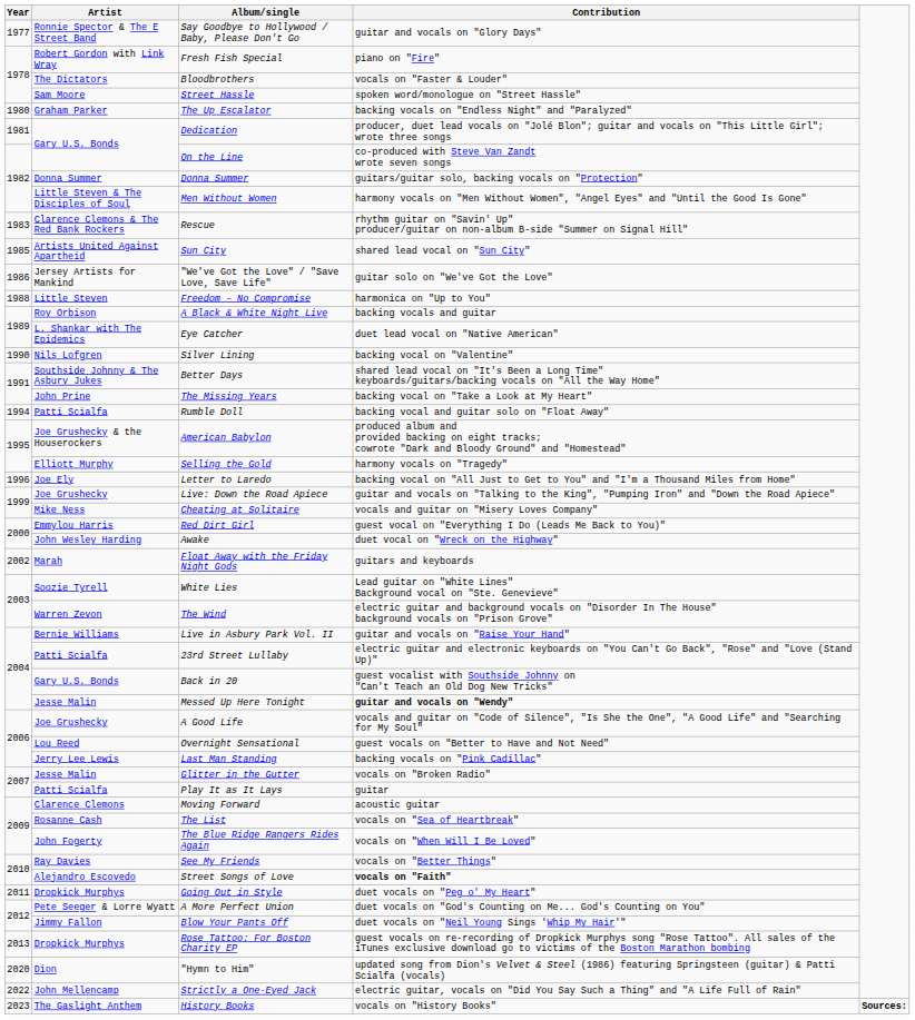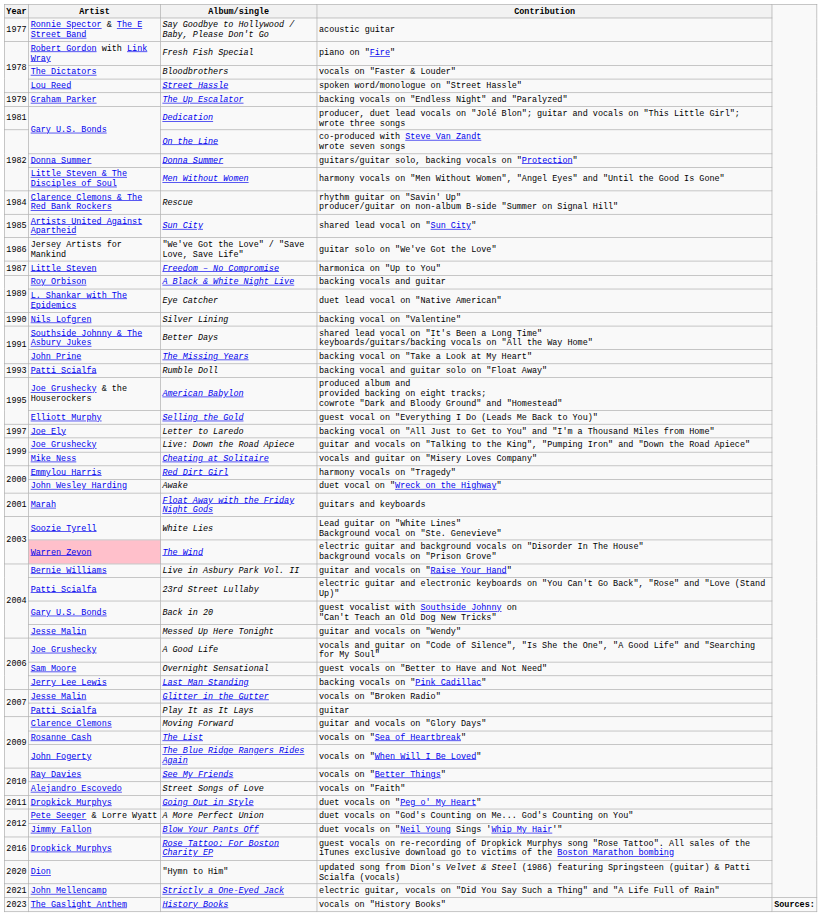Say Goodbye to Hollywood / Baby, Please Don't Go | Contribution: guitar and vocals on "Glory Days" -> acoustic guitar
Street Hassle | Artist: Sam Moore -> Lou Reed
The Up Escalator | Year: 1980 -> 1979
Rescue | Year: 1983 -> 1984
Freedom – No Compromise | Year: 1988 -> 1987
Rumble Doll | Year: 1994 -> 1993
Selling the Gold | Contribution: harmony vocals on "Tragedy" -> guest vocal on "Everything I Do (Leads Me Back to You)"
Letter to Laredo | Year: 1996 -> 1997
Red Dirt Girl | Contribution: guest vocal on "Everything I Do (Leads Me Back to You)" -> harmony vocals on "Tragedy"
Float Away with the Friday Night Gods | Year: 2002 -> 2001
The Wind | Artist: no background -> pink background
Messed Up Here Tonight | Contribution: bold -> normal
Overnight Sensational | Artist: Lou Reed -> Sam Moore
Moving Forward | Contribution: acoustic guitar -> guitar and vocals on "Glory Days"
Street Songs of Love | Contribution: bold -> normal
Rose Tattoo: For Boston Charity EP | Year: 2013 -> 2016
Strictly a One-Eyed Jack | Year: 2022 -> 2021
